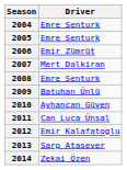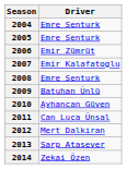2007 | Driver: Mert Dalkiran -> Emir Kalafatoglu
2012 | Driver: Emir Kalafatoglu -> Mert Dalkiran
